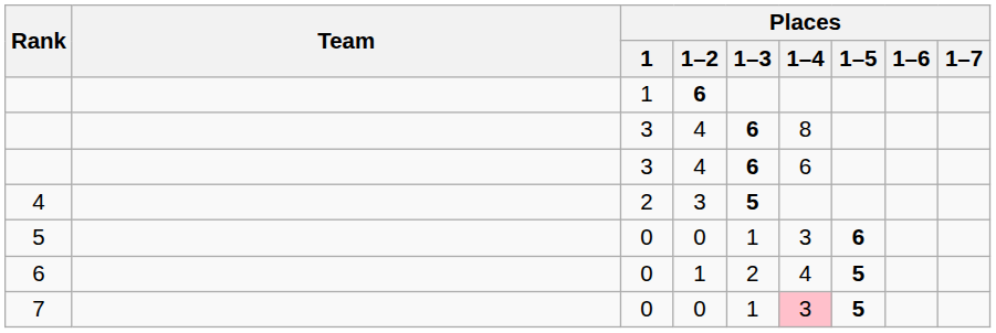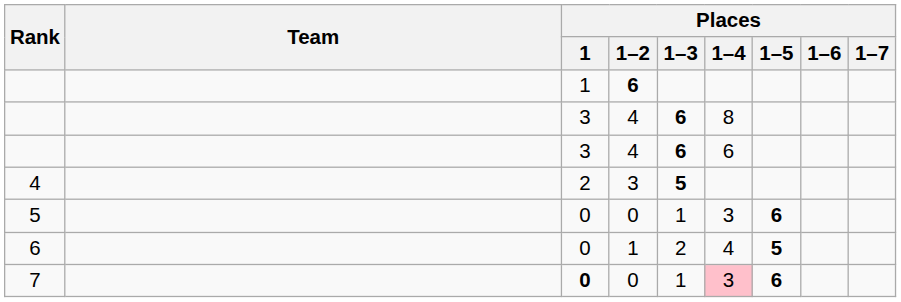7 | Places / 1: normal -> bold
7 | Places / 1–5: 5 -> 6
